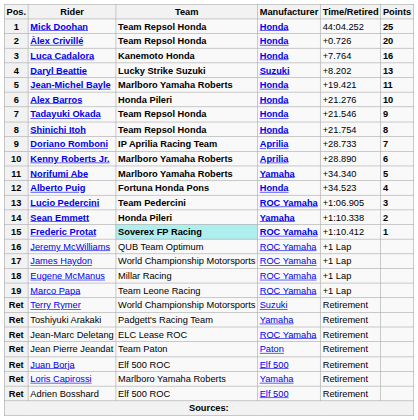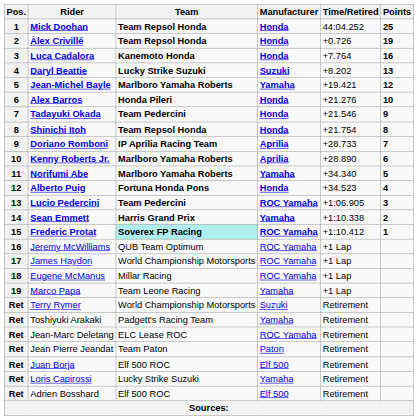Àlex Crivillé | Points: 20 -> 19
Jean-Michel Bayle | Manufacturer: Honda -> Yamaha
Jean-Michel Bayle | Points: 11 -> 12
Tadayuki Okada | Team: Team Repsol Honda -> Team Pedercini
Sean Emmett | Team: Honda Pileri -> Harris Grand Prix
Marco Papa | Manufacturer: ROC Yamaha -> Yamaha
Loris Capirossi | Team: Marlboro Yamaha Roberts -> Lucky Strike Suzuki
